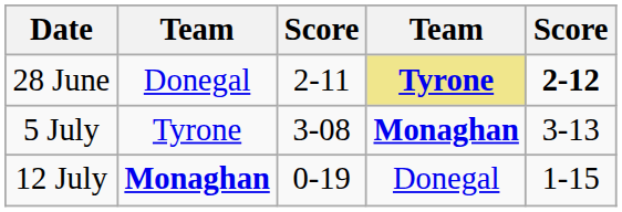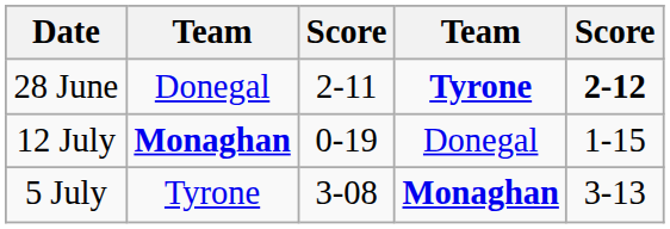28 June | column 4: khaki background -> no background
rows swapped: 5 July <-> 12 July
